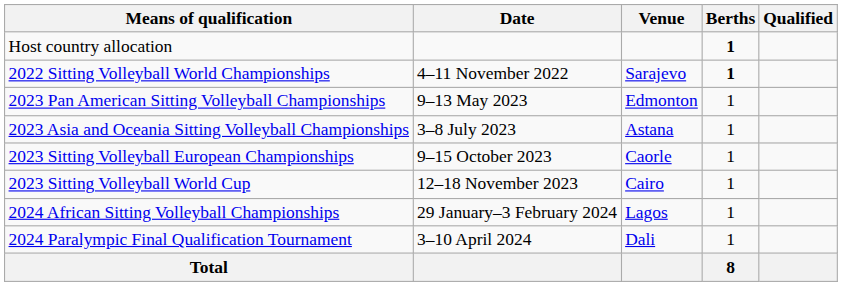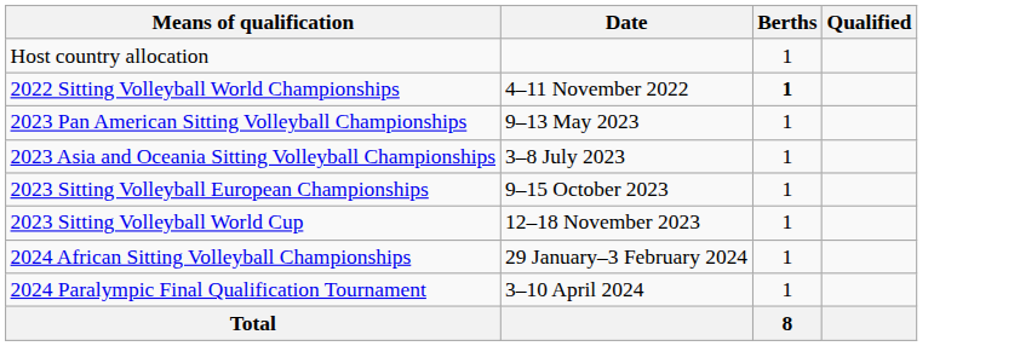- column: Venue | Sarajevo | Edmonton | Astana | Caorle | Cairo | Lagos | Dali
Host country allocation | Berths: bold -> normal
